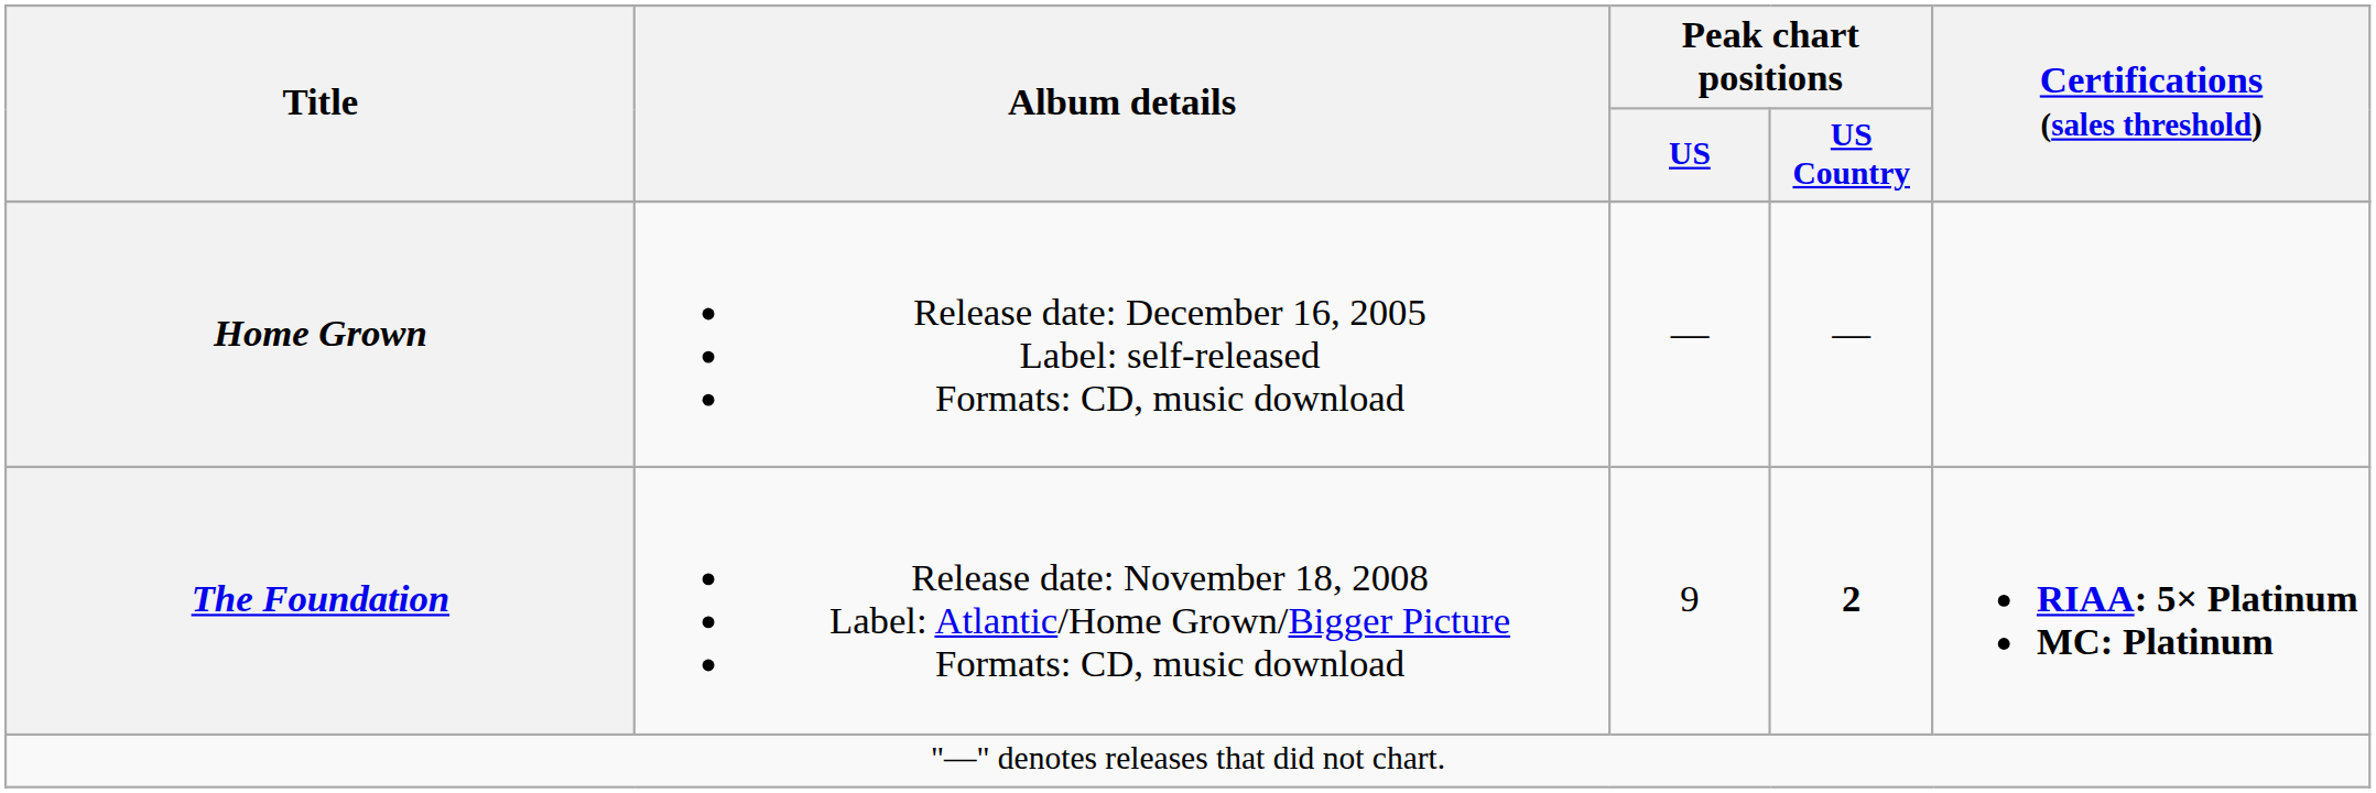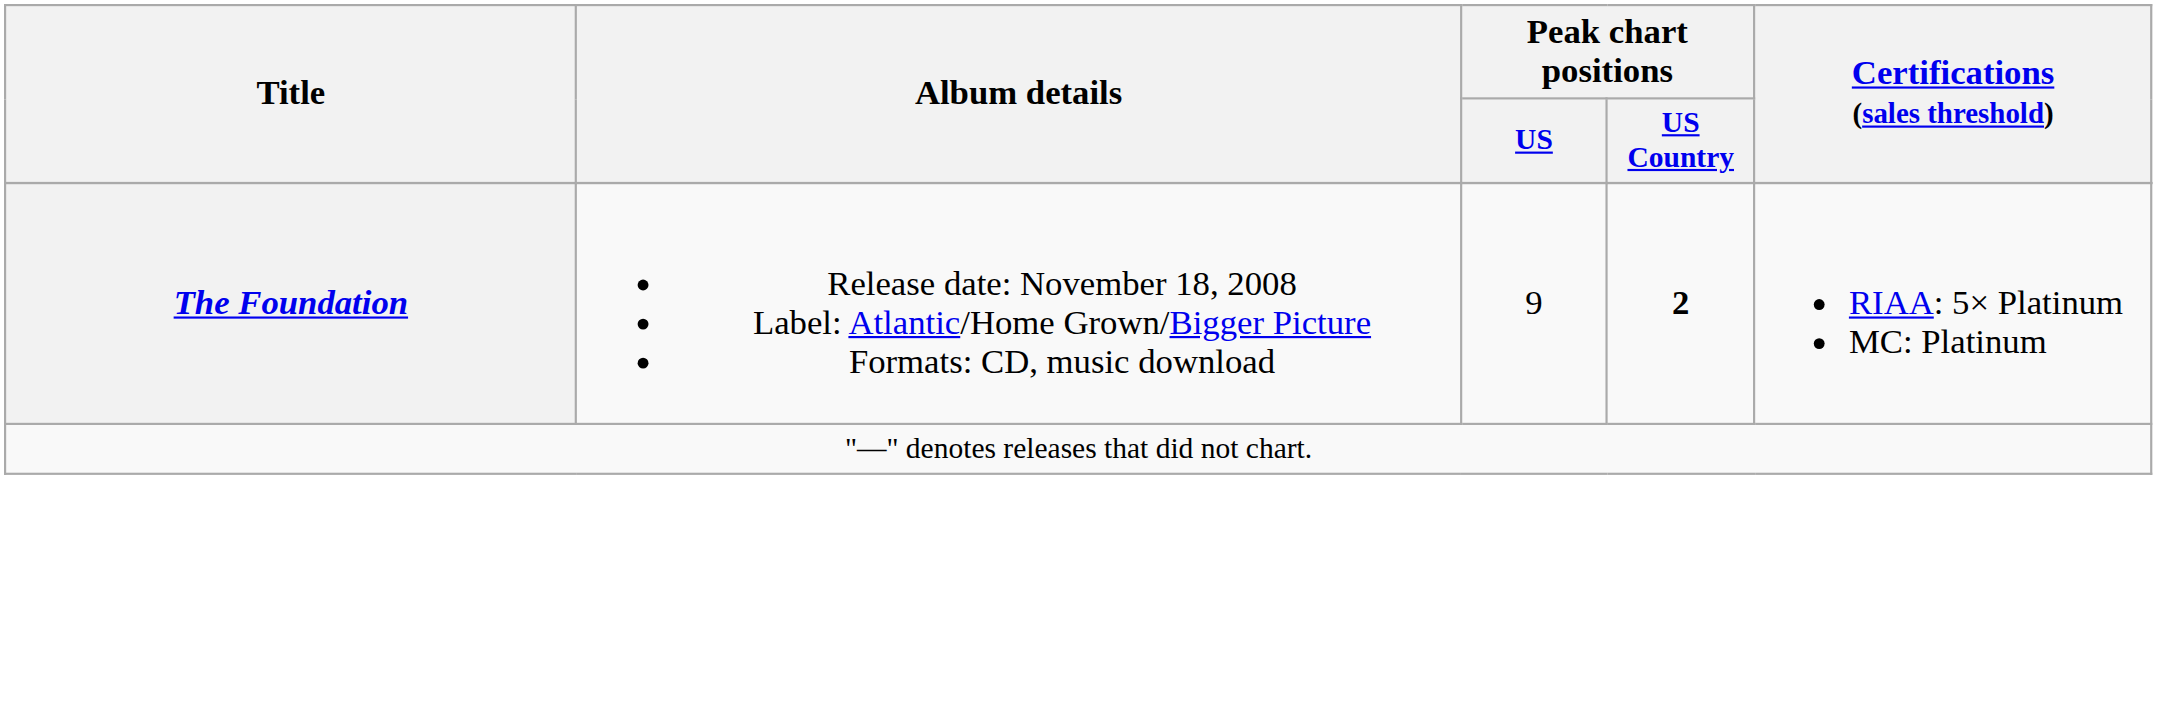- row: Home Grown | Release date: December 16, 2005 Label: self-released Formats: CD, music download | — | —
The Foundation | Certifications (sales threshold): bold -> normal
